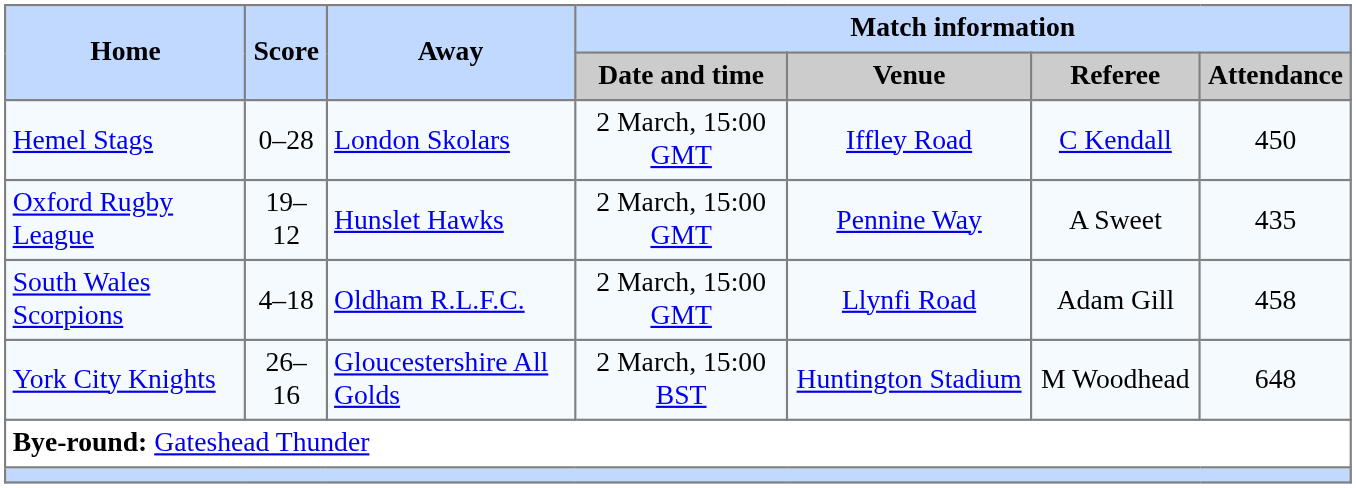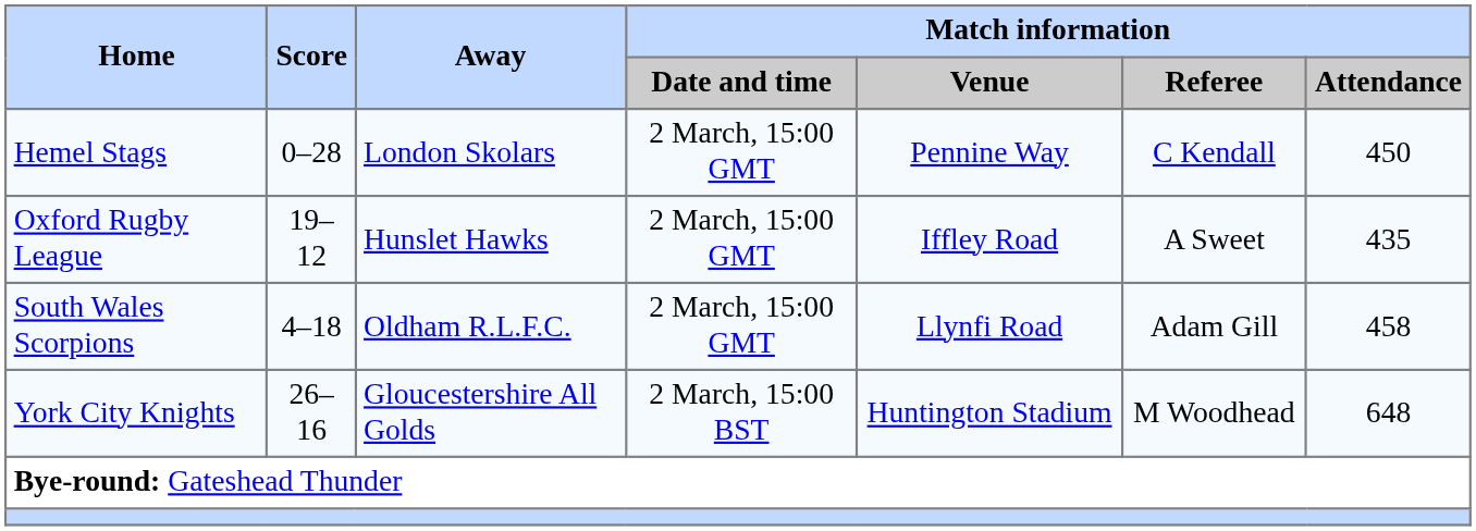Hemel Stags | Match information / Venue: Iffley Road -> Pennine Way
Oxford Rugby League | Match information / Venue: Pennine Way -> Iffley Road
